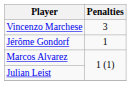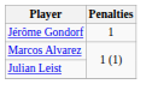- row: Vincenzo Marchese | 3
